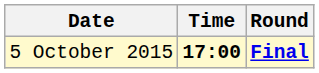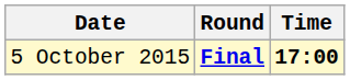columns swapped: Time <-> Round
